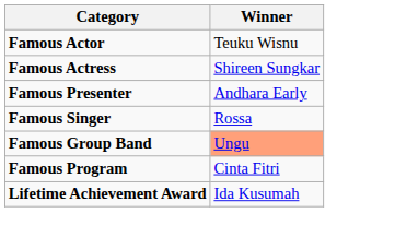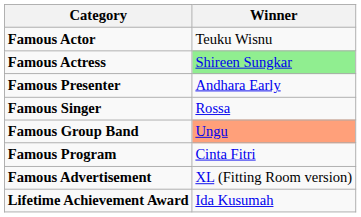Famous Actress | Winner: no background -> lightgreen background
+ row: Famous Advertisement | XL (Fitting Room version)
